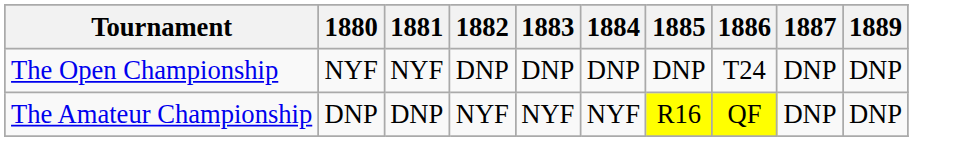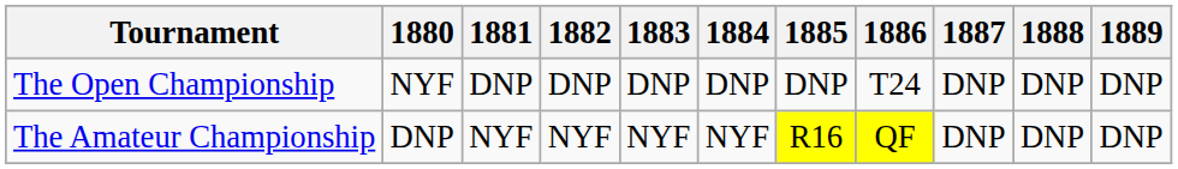+ column: 1888 | DNP | DNP
The Open Championship | 1881: NYF -> DNP
The Amateur Championship | 1881: DNP -> NYF
